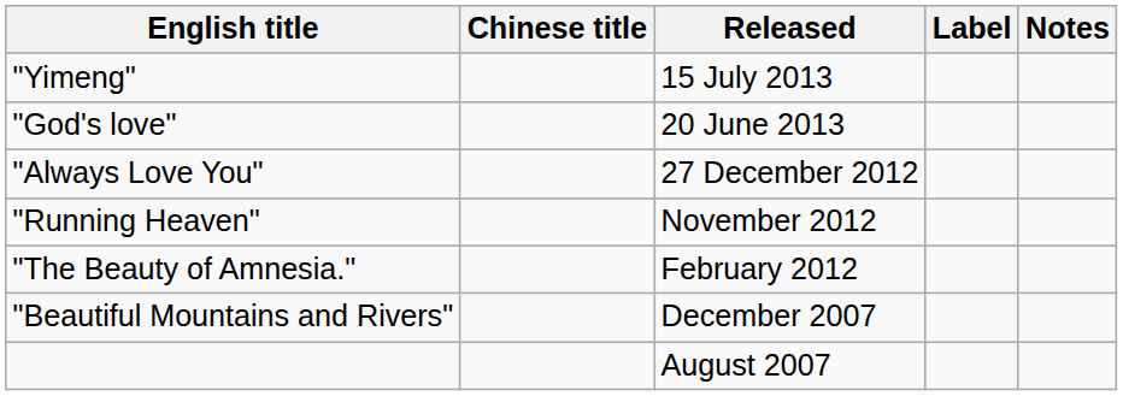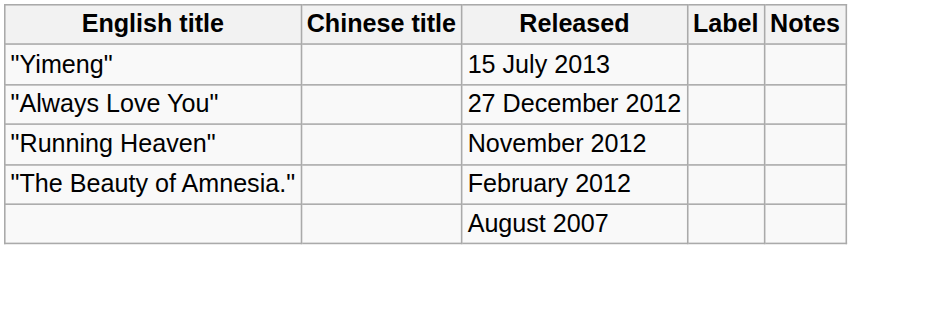- row: "God's love" | 20 June 2013
- row: "Beautiful Mountains and Rivers" | December 2007
